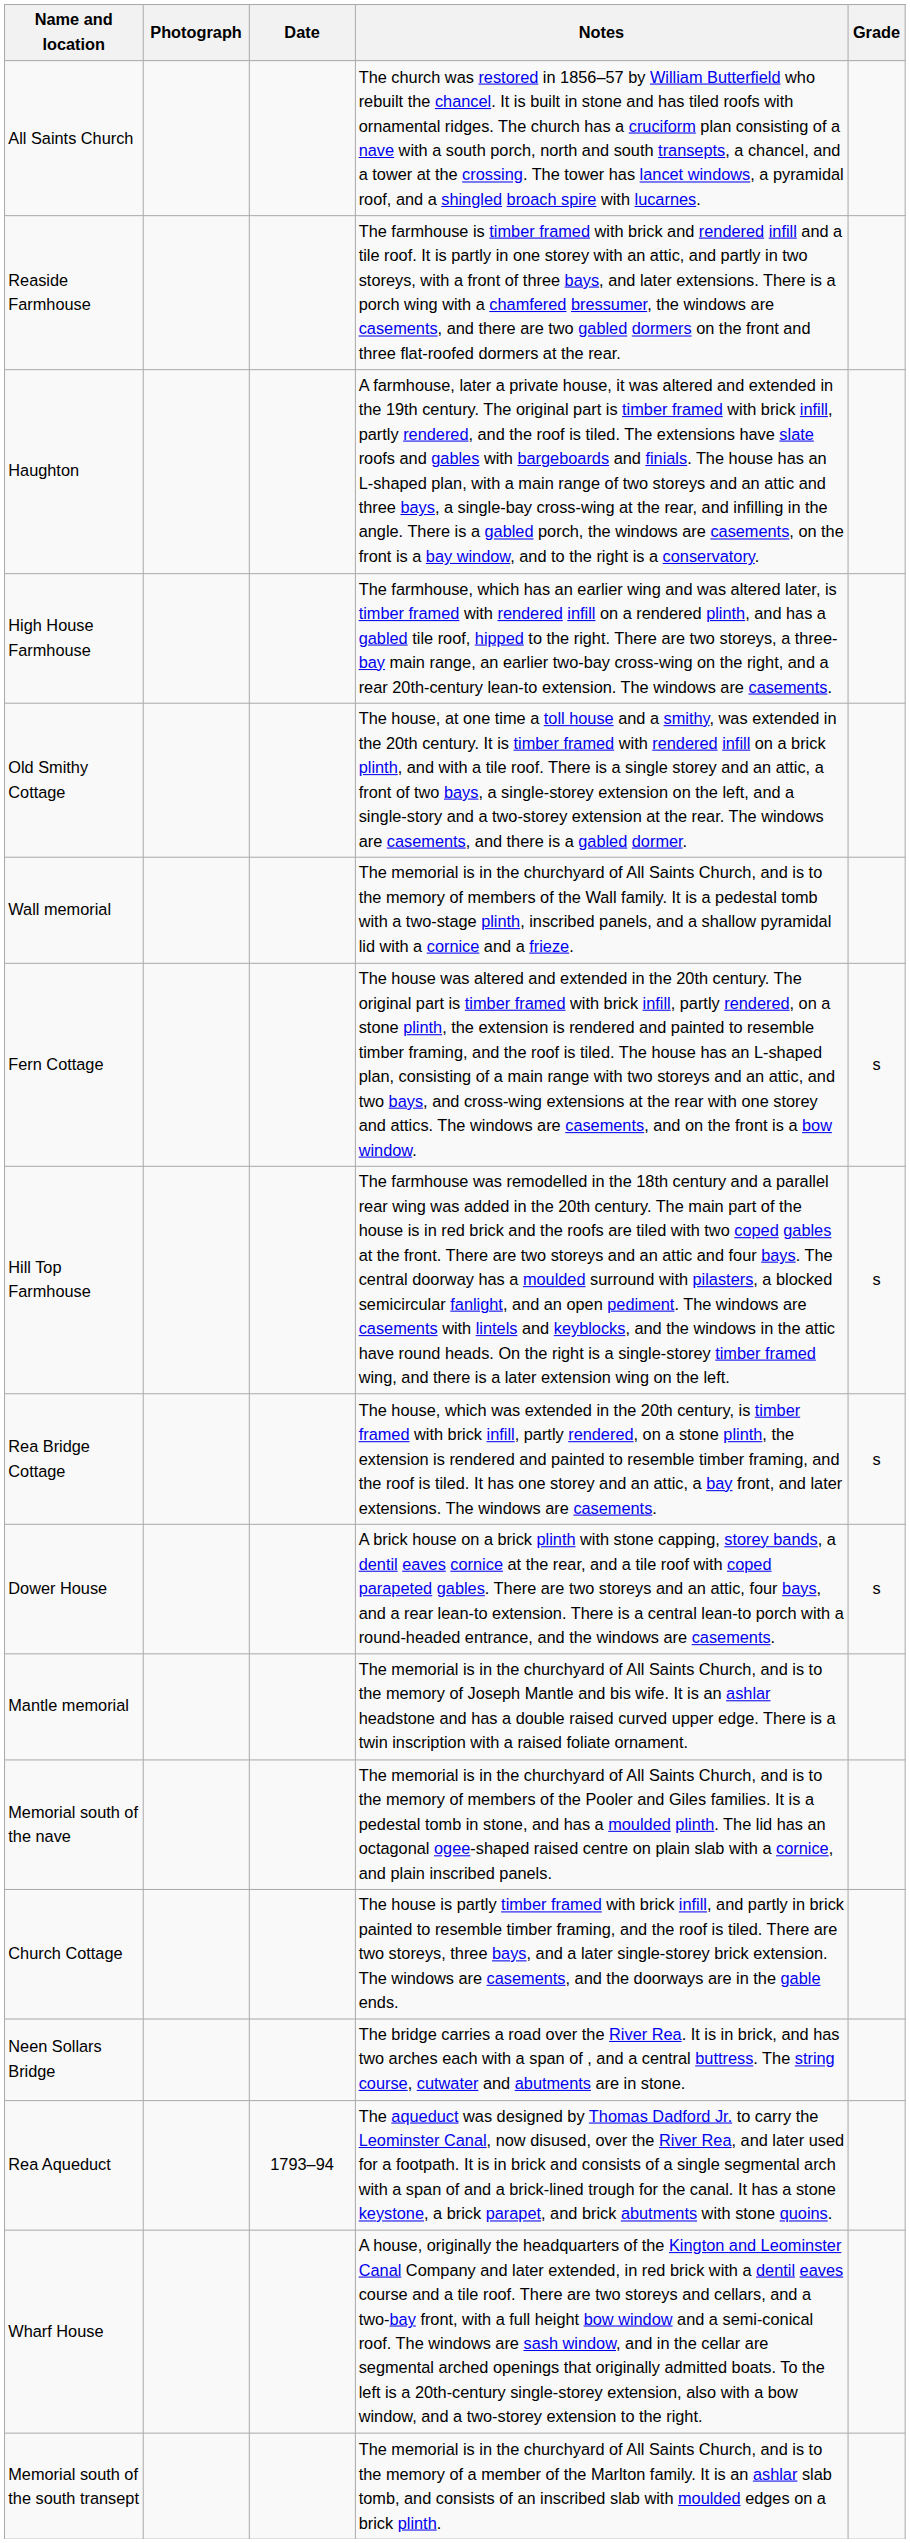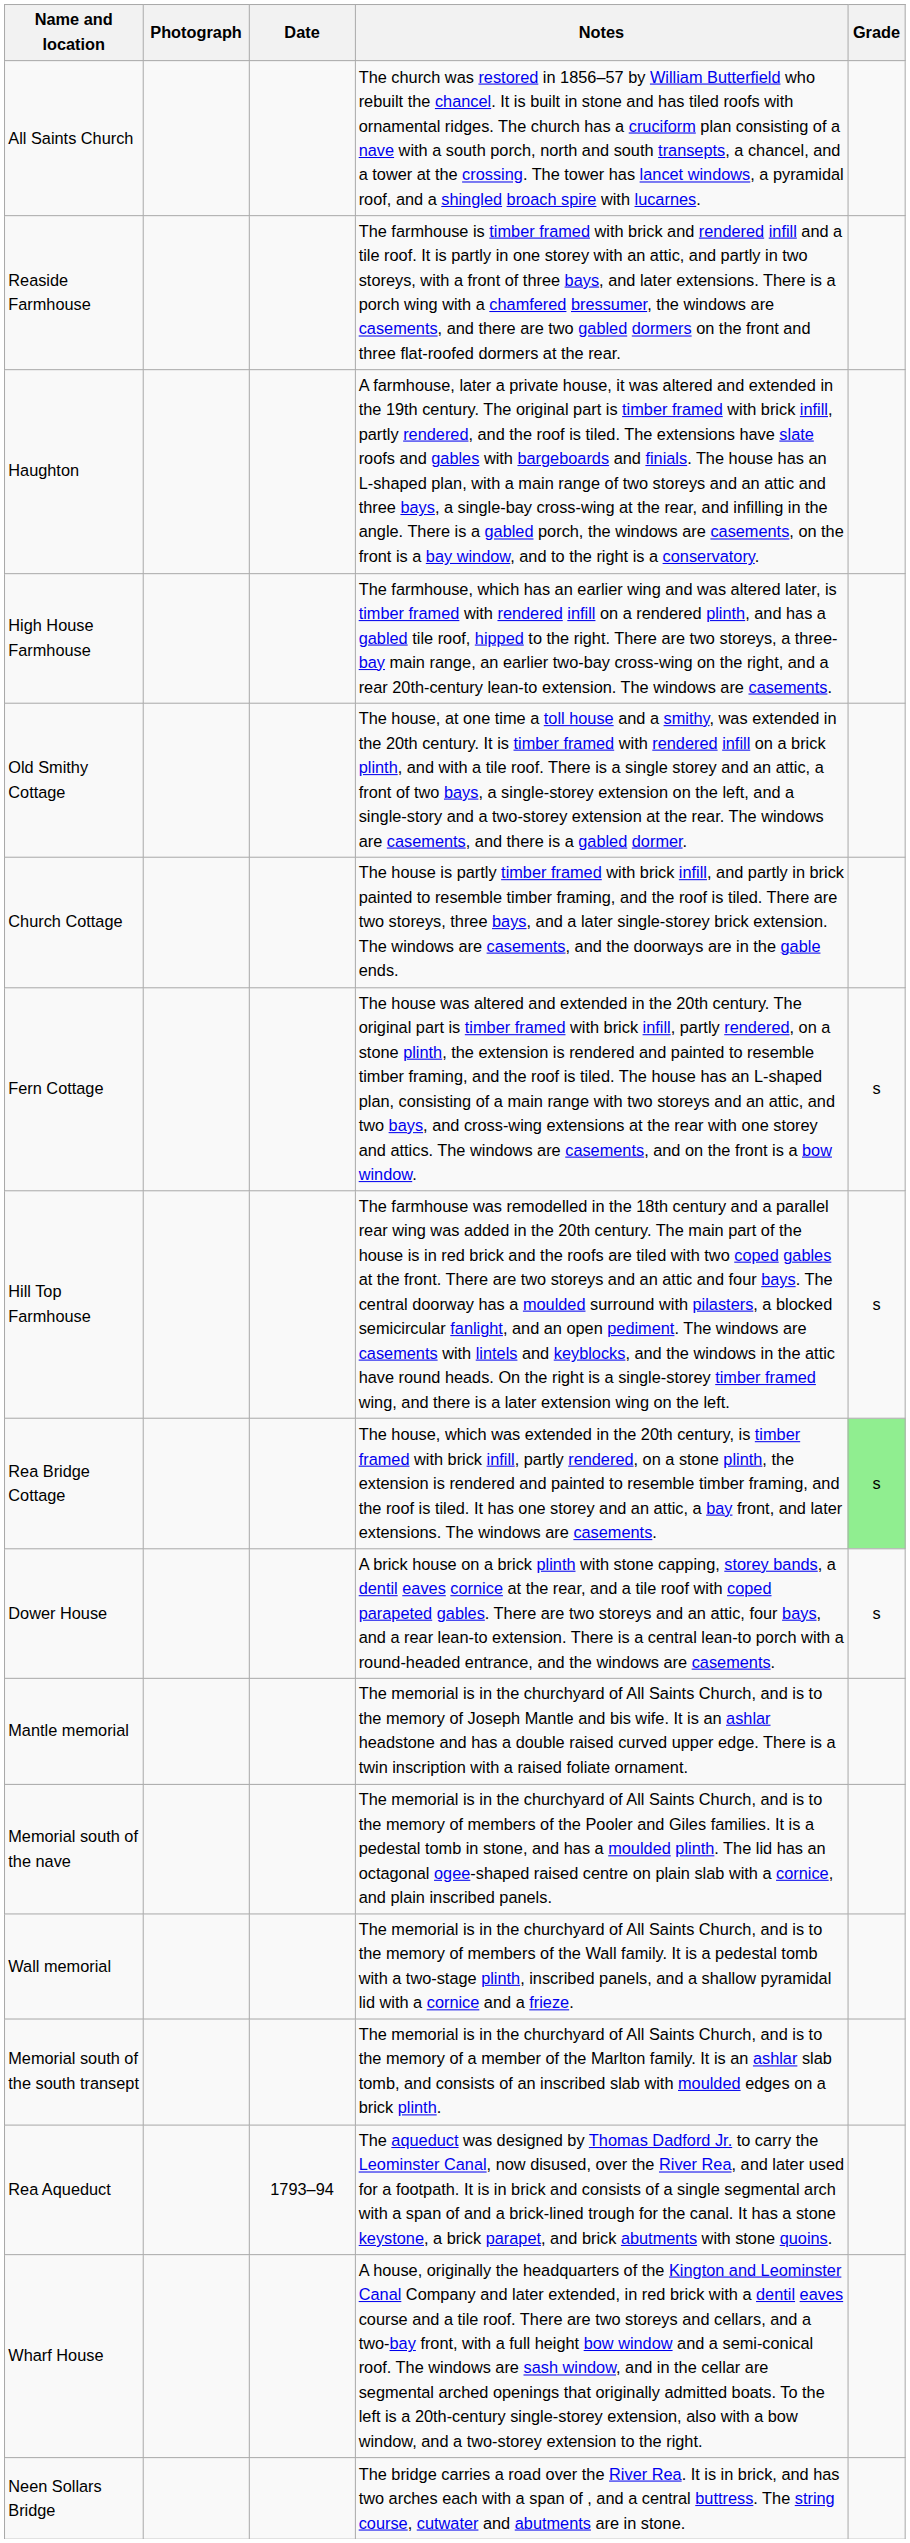rows swapped: Church Cottage <-> Wall memorial
Rea Bridge Cottage | Grade: no background -> lightgreen background
rows swapped: Memorial south of the south transept <-> Neen Sollars Bridge
